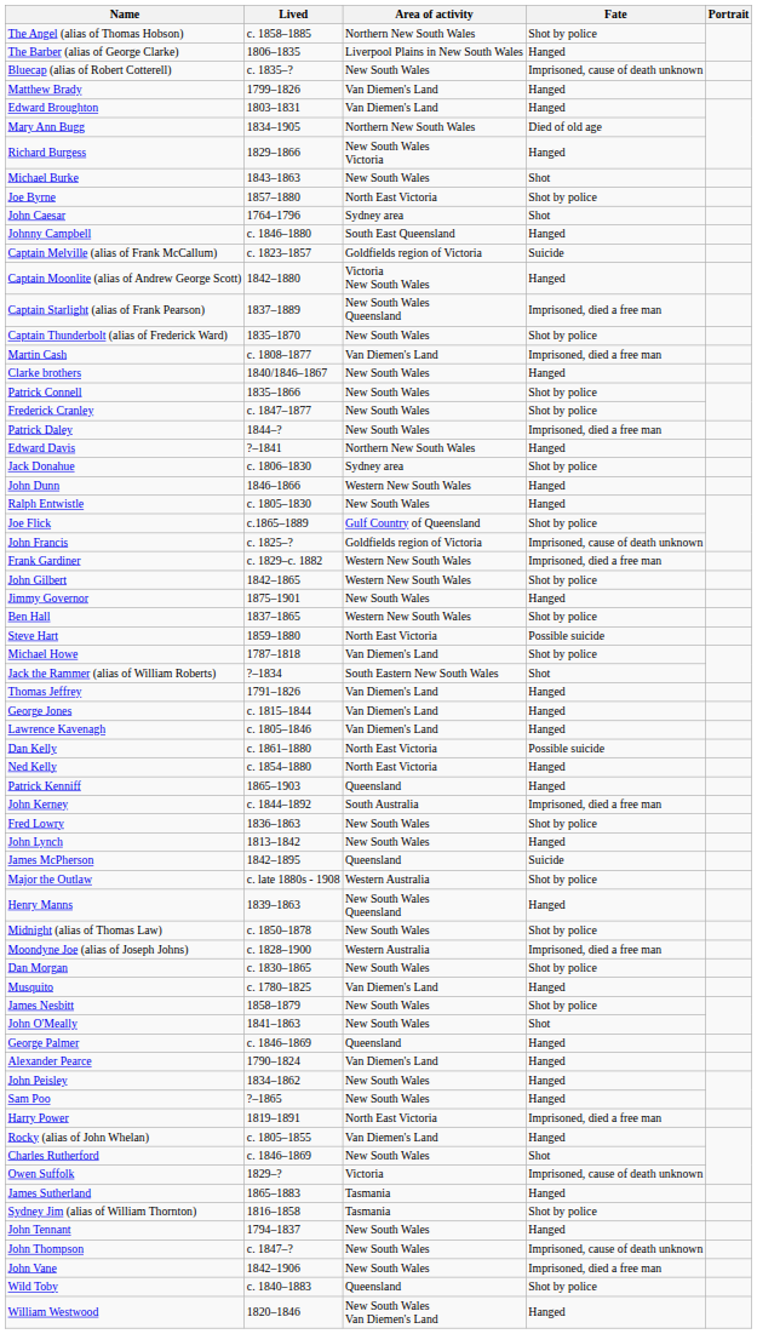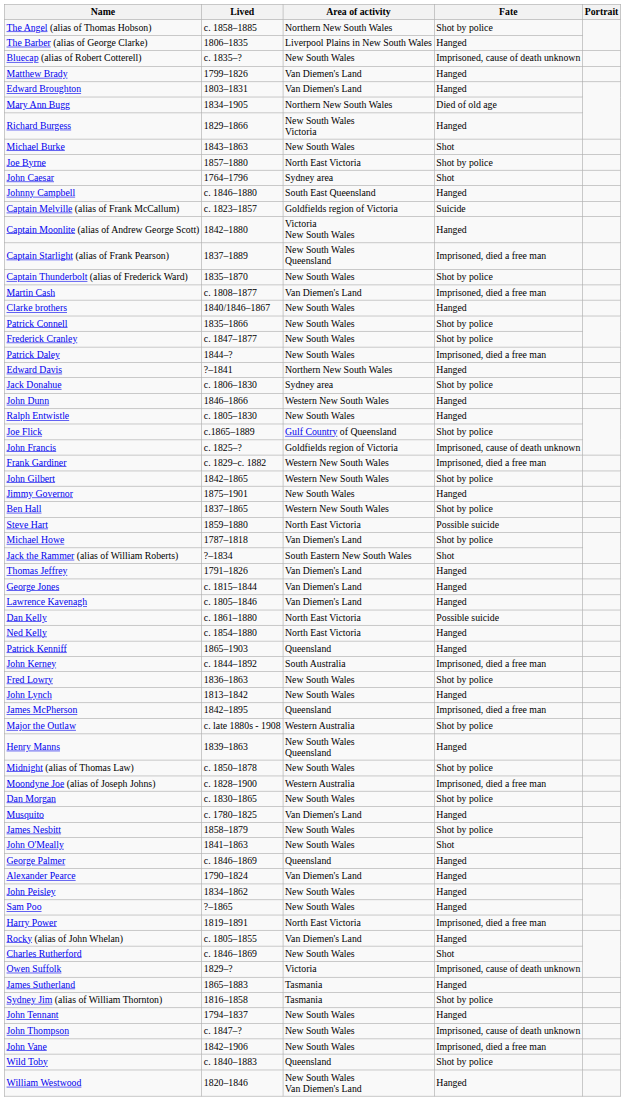James McPherson | Fate: Suicide -> Imprisoned, died a free man
